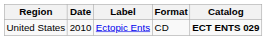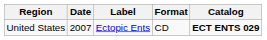United States | Date: 2010 -> 2007
